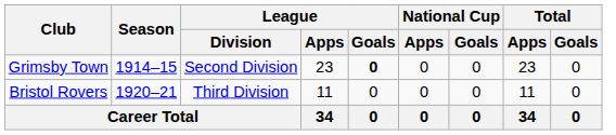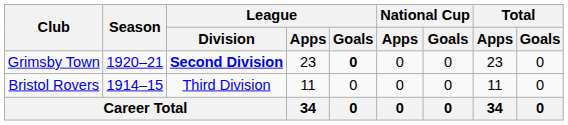Grimsby Town | Season: 1914–15 -> 1920–21
Grimsby Town | League / Division: normal -> bold
Bristol Rovers | Season: 1920–21 -> 1914–15
